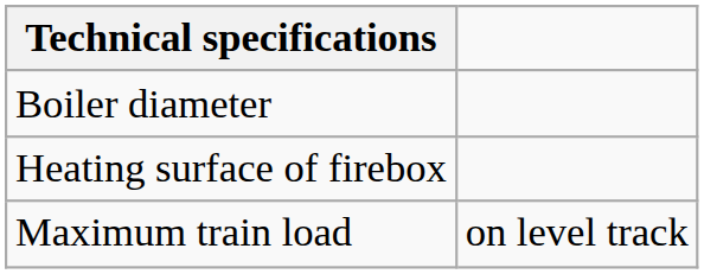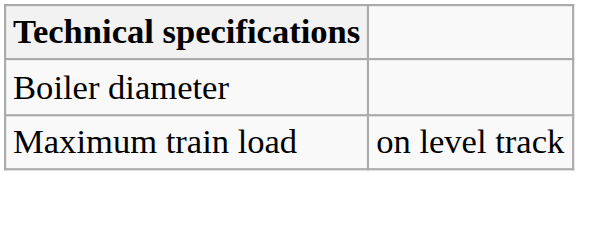- row: Heating surface of firebox
